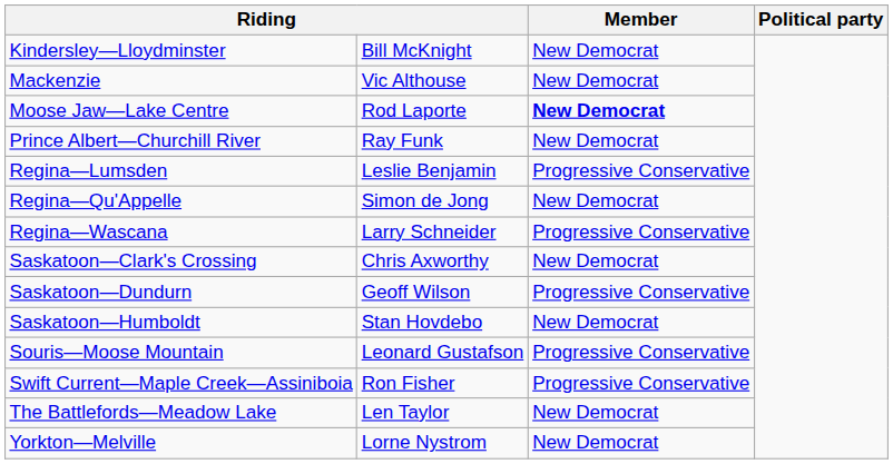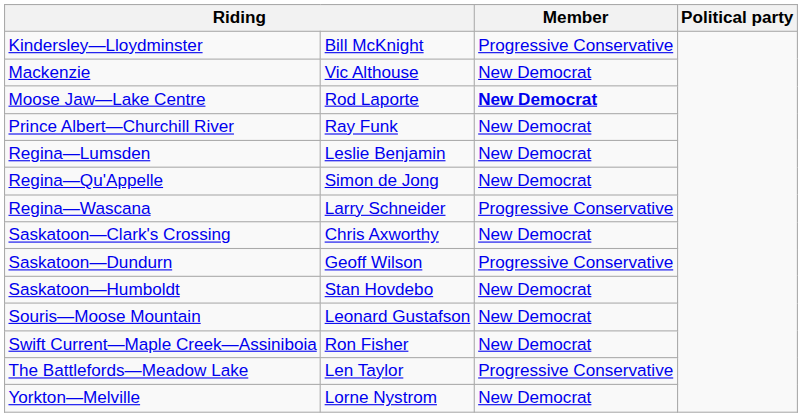Kindersley—Lloydminster | Member: New Democrat -> Progressive Conservative
Regina—Lumsden | Member: Progressive Conservative -> New Democrat
Souris—Moose Mountain | Member: Progressive Conservative -> New Democrat
Swift Current—Maple Creek—Assiniboia | Member: Progressive Conservative -> New Democrat
The Battlefords—Meadow Lake | Member: New Democrat -> Progressive Conservative
